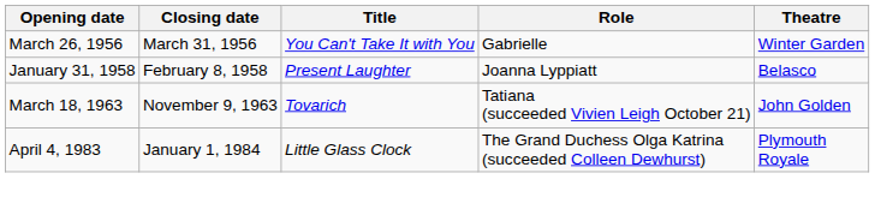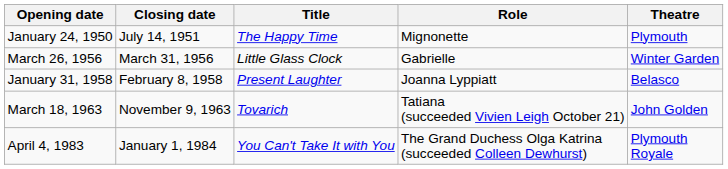+ row: January 24, 1950 | July 14, 1951 | The Happy Time | Mignonette | Plymouth
March 26, 1956 | Title: You Can't Take It with You -> Little Glass Clock
April 4, 1983 | Title: Little Glass Clock -> You Can't Take It with You
